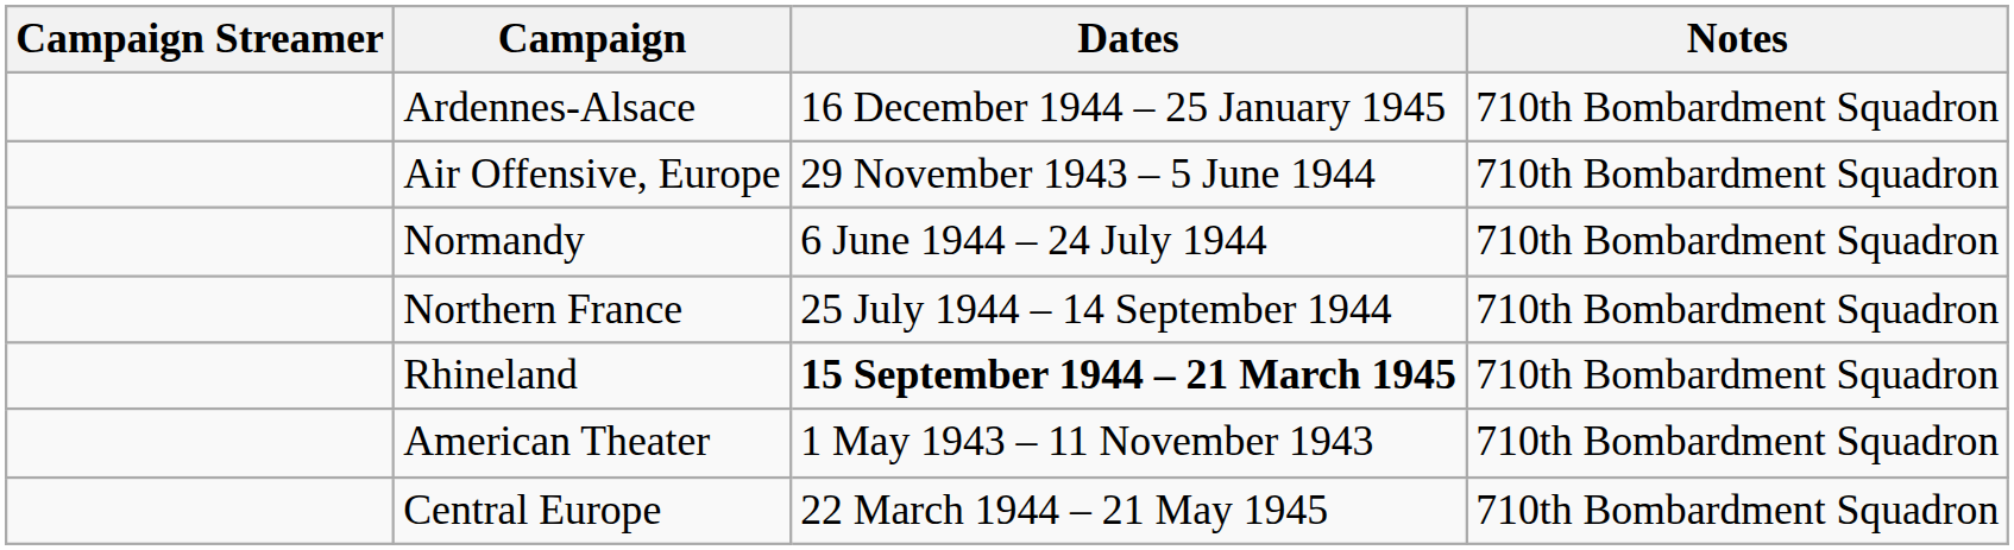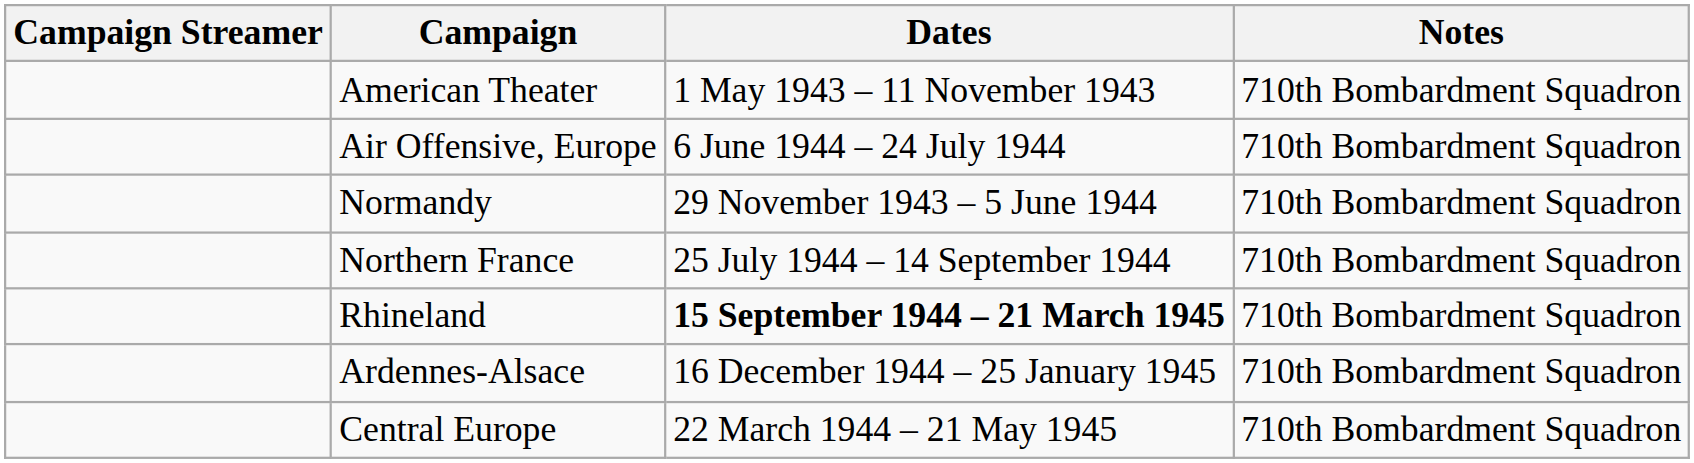rows swapped: American Theater <-> Ardennes-Alsace
Air Offensive, Europe | Dates: 29 November 1943 – 5 June 1944 -> 6 June 1944 – 24 July 1944
Normandy | Dates: 6 June 1944 – 24 July 1944 -> 29 November 1943 – 5 June 1944
